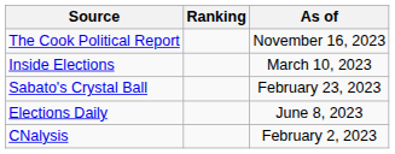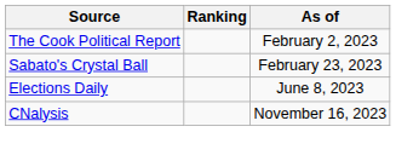The Cook Political Report | As of: November 16, 2023 -> February 2, 2023
- row: Inside Elections | March 10, 2023
CNalysis | As of: February 2, 2023 -> November 16, 2023
